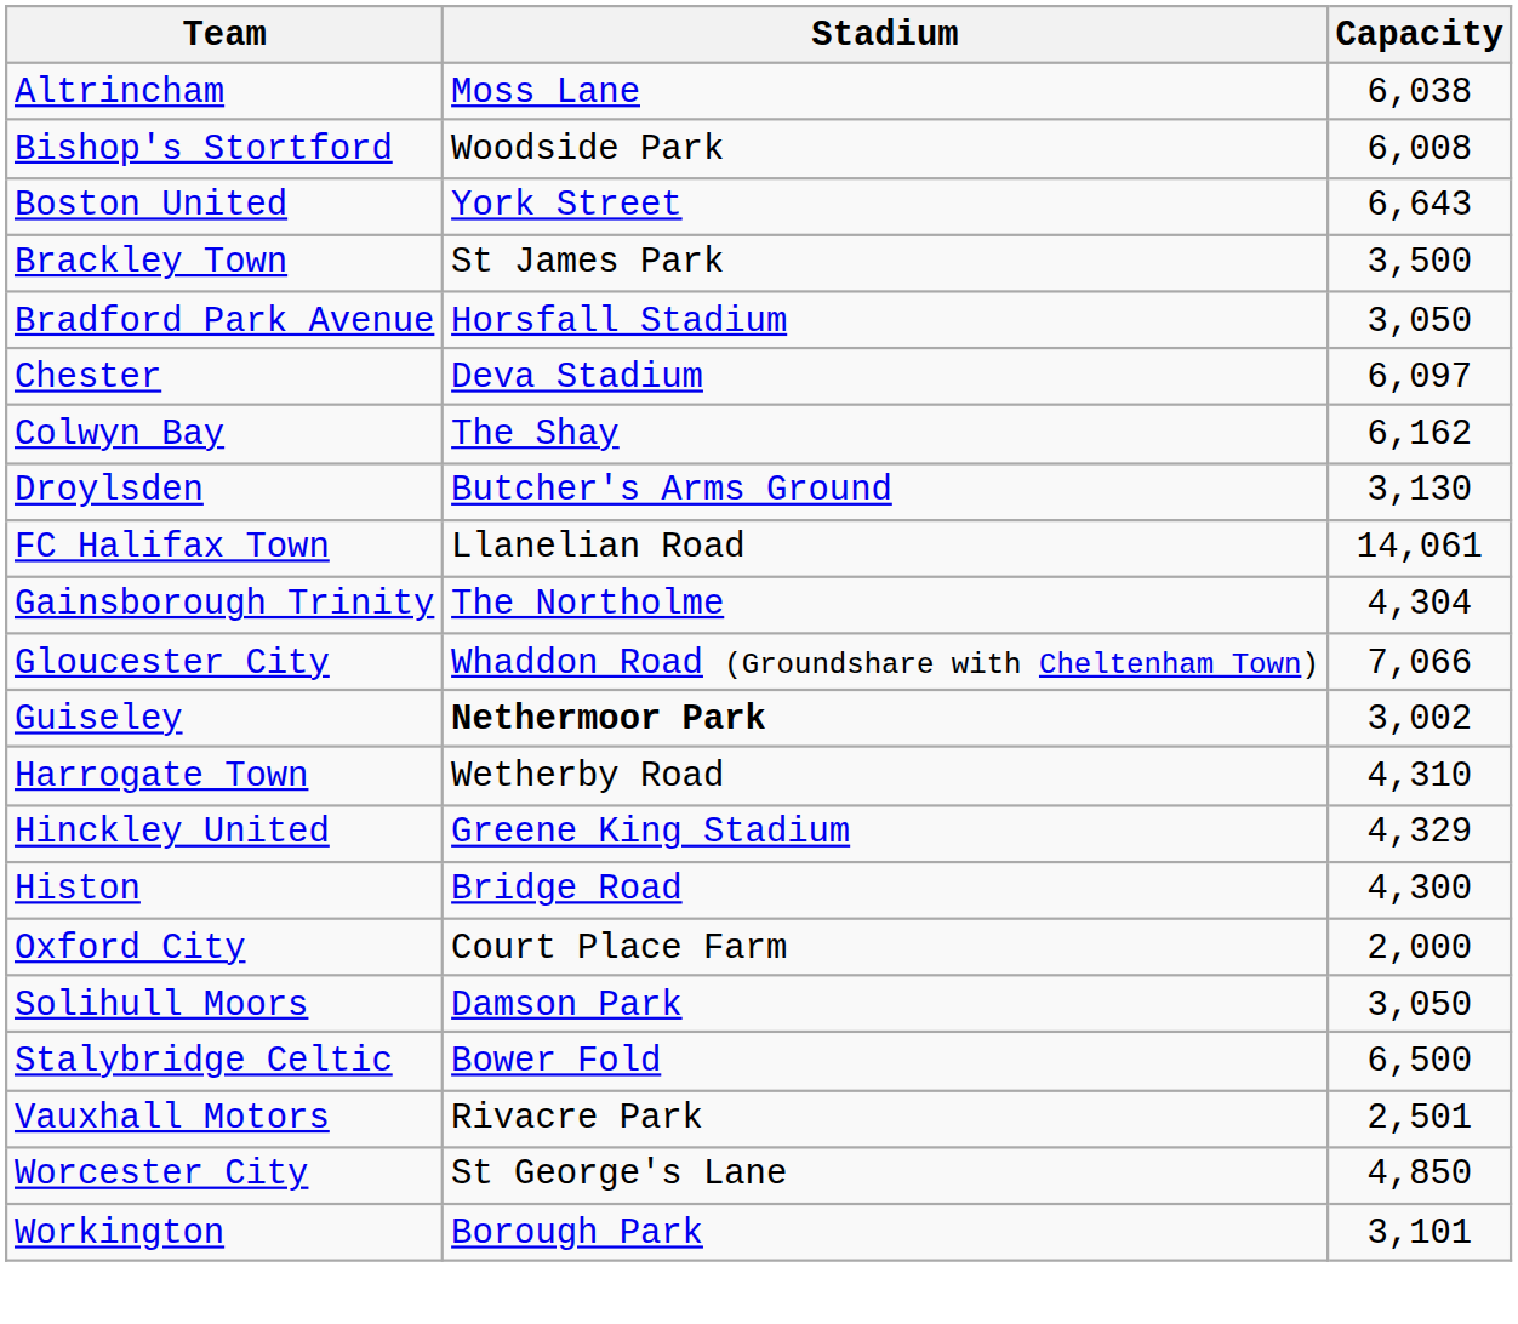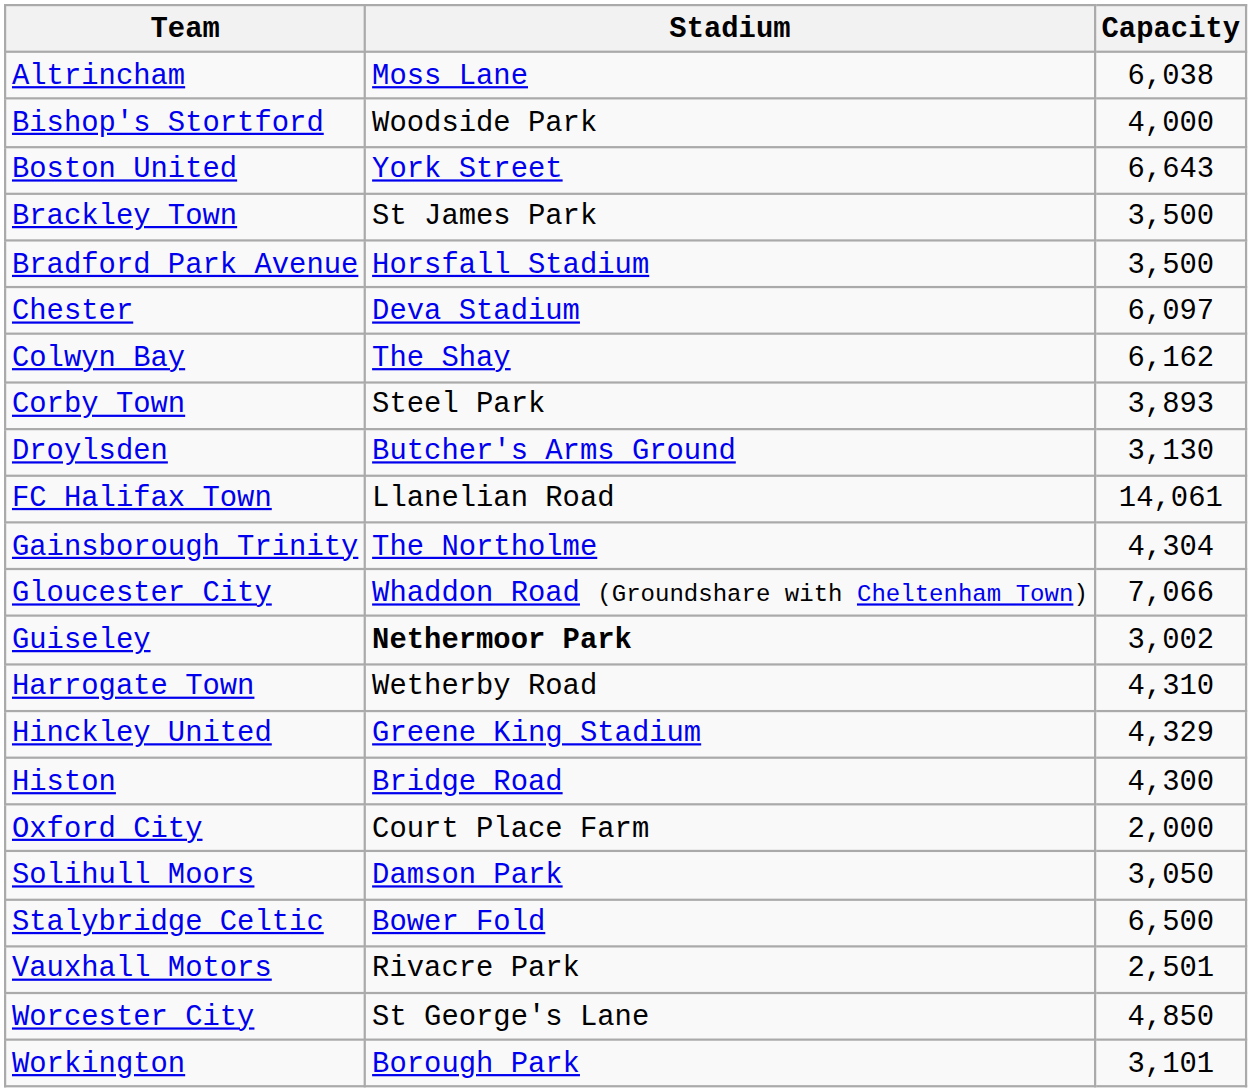Bishop's Stortford | Capacity: 6,008 -> 4,000
Bradford Park Avenue | Capacity: 3,050 -> 3,500
+ row: Corby Town | Steel Park | 3,893
